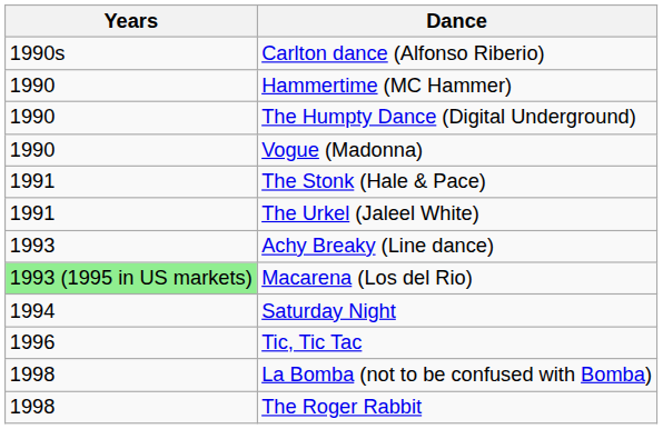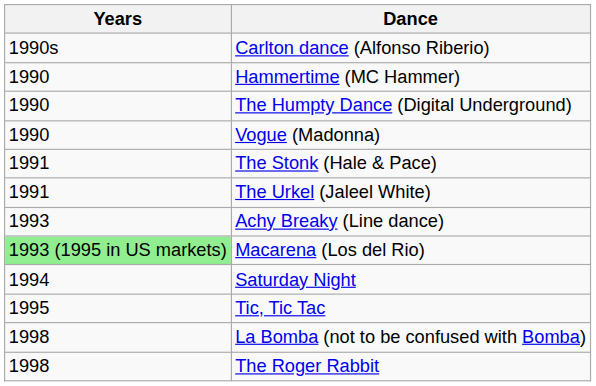Tic, Tic Tac | Years: 1996 -> 1995
